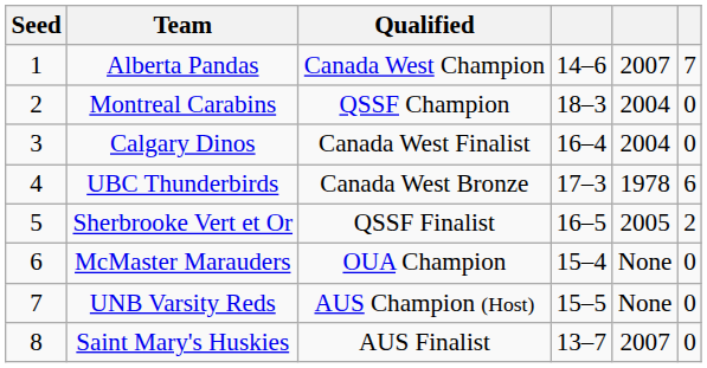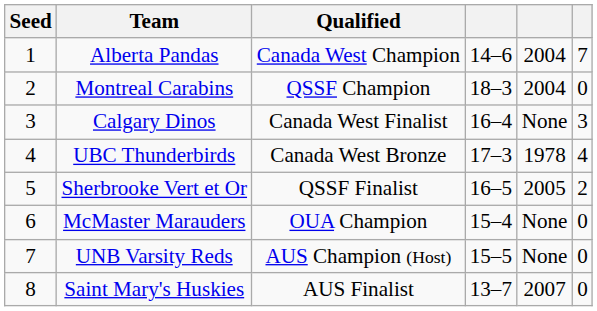Alberta Pandas | column 5: 2007 -> 2004
Calgary Dinos | column 5: 2004 -> None
Calgary Dinos | column 6: 0 -> 3
UBC Thunderbirds | column 6: 6 -> 4
